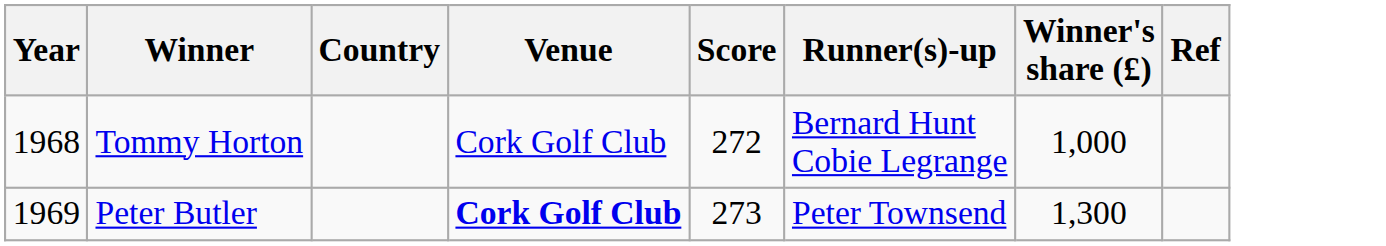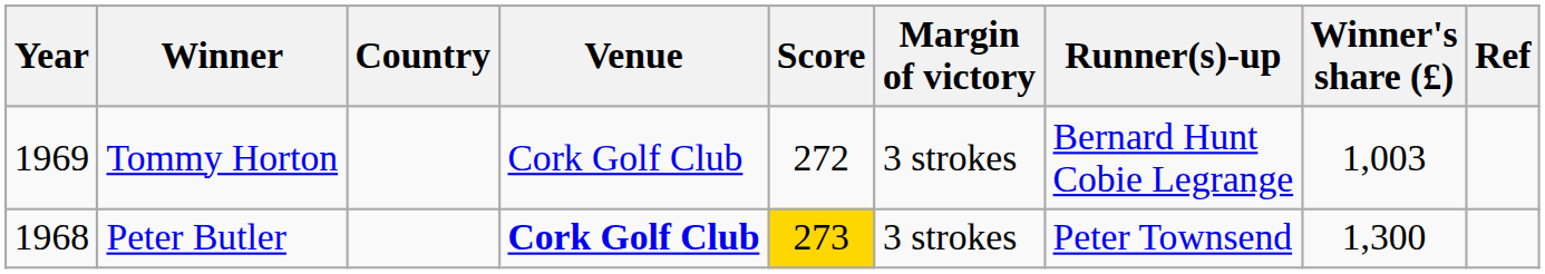+ column: Margin of victory | 3 strokes | 3 strokes
Tommy Horton | Year: 1968 -> 1969
Tommy Horton | Winner's share (£): 1,000 -> 1,003
Peter Butler | Year: 1969 -> 1968
Peter Butler | Score: no background -> gold background
